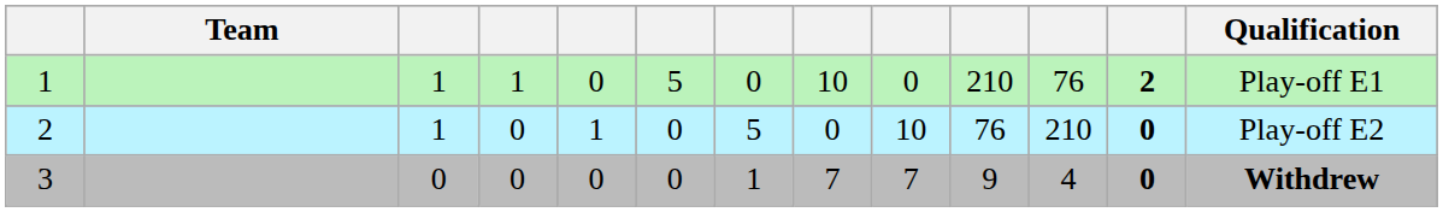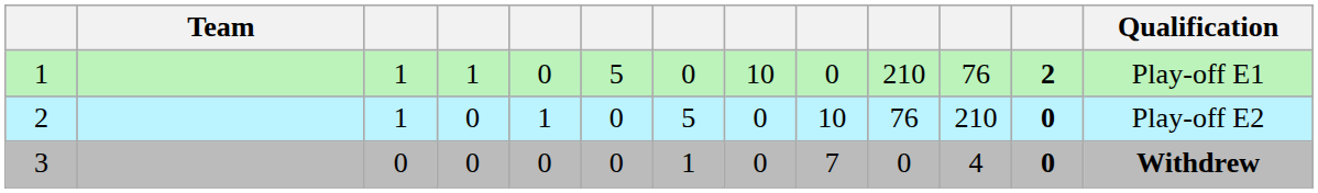3 | column 8: 7 -> 0
3 | column 10: 9 -> 0
